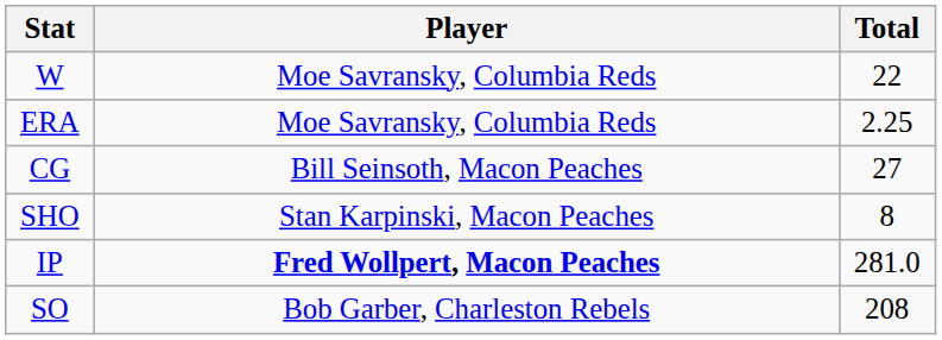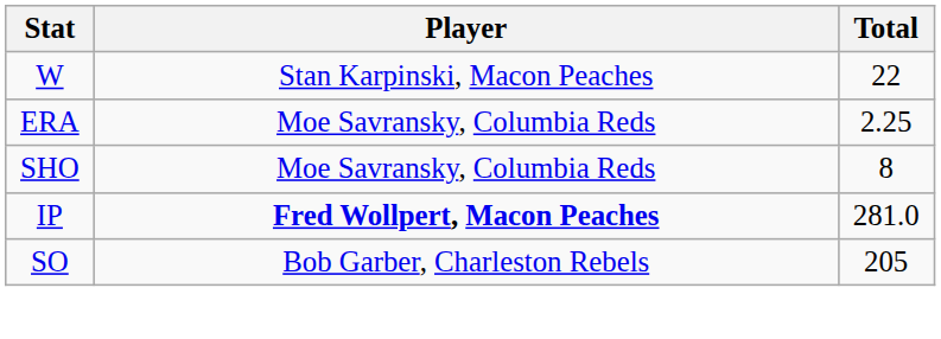W | Player: Moe Savransky, Columbia Reds -> Stan Karpinski, Macon Peaches
- row: CG | Bill Seinsoth, Macon Peaches | 27
SHO | Player: Stan Karpinski, Macon Peaches -> Moe Savransky, Columbia Reds
SO | Total: 208 -> 205
